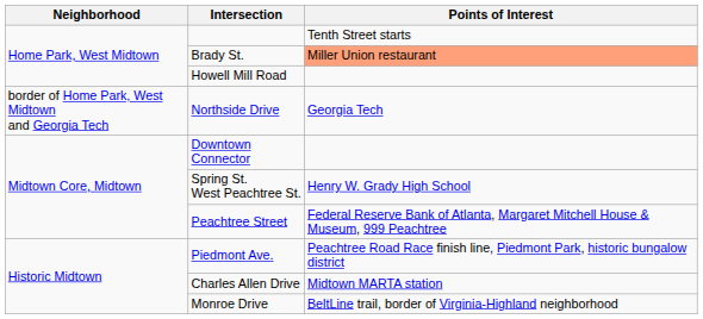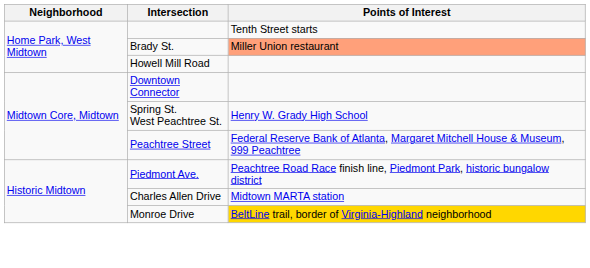- row: border of Home Park, West Midtown and Georgia Tech | Northside Drive | Georgia Tech
Monroe Drive | Points of Interest: no background -> gold background
